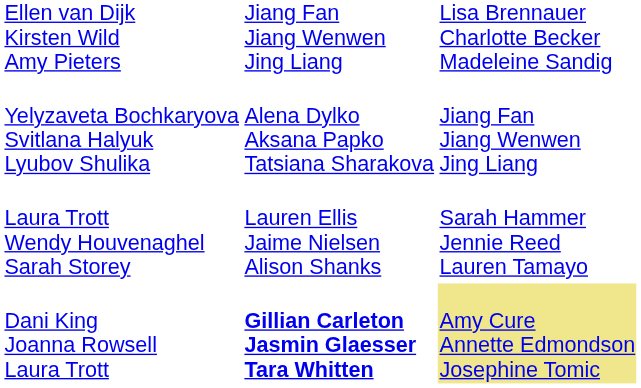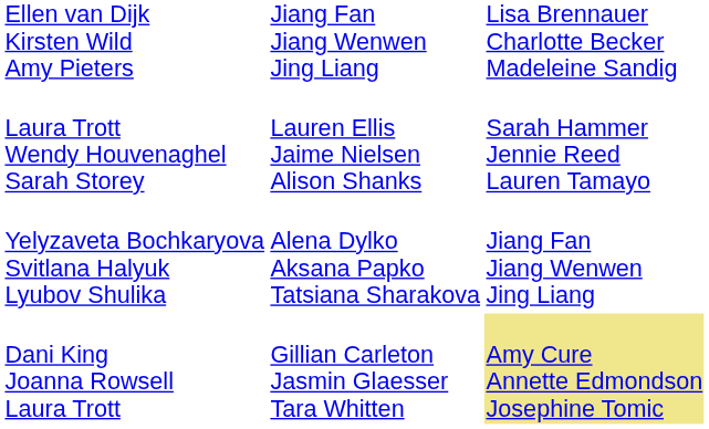rows swapped: Laura Trott Wendy Houvenaghel Sarah Storey <-> Yelyzaveta Bochkaryova Svitlana Halyuk Lyubov Shulika
Dani King Joanna Rowsell Laura Trott | column 3: bold -> normal
